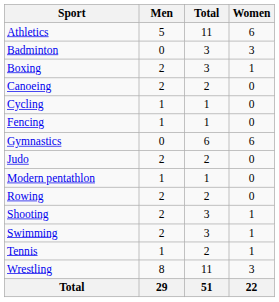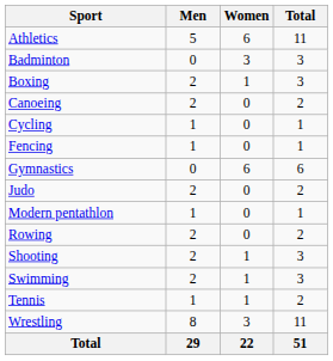columns swapped: Women <-> Total
